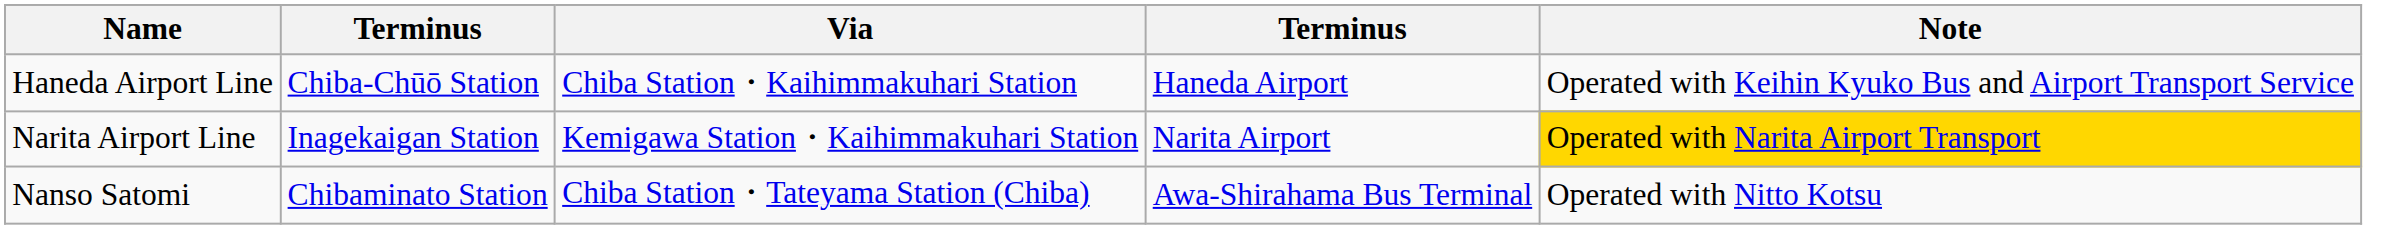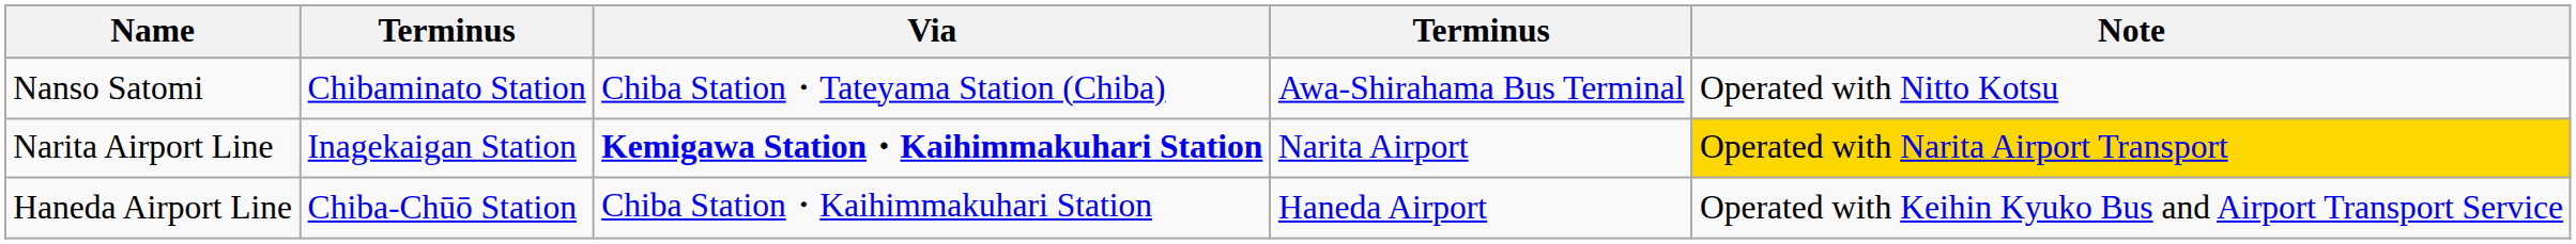rows swapped: Nanso Satomi <-> Haneda Airport Line
Narita Airport Line | Via: normal -> bold
